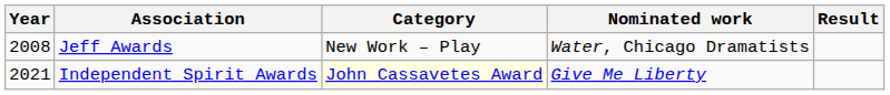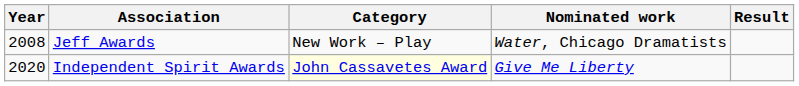Independent Spirit Awards | Year: 2021 -> 2020
